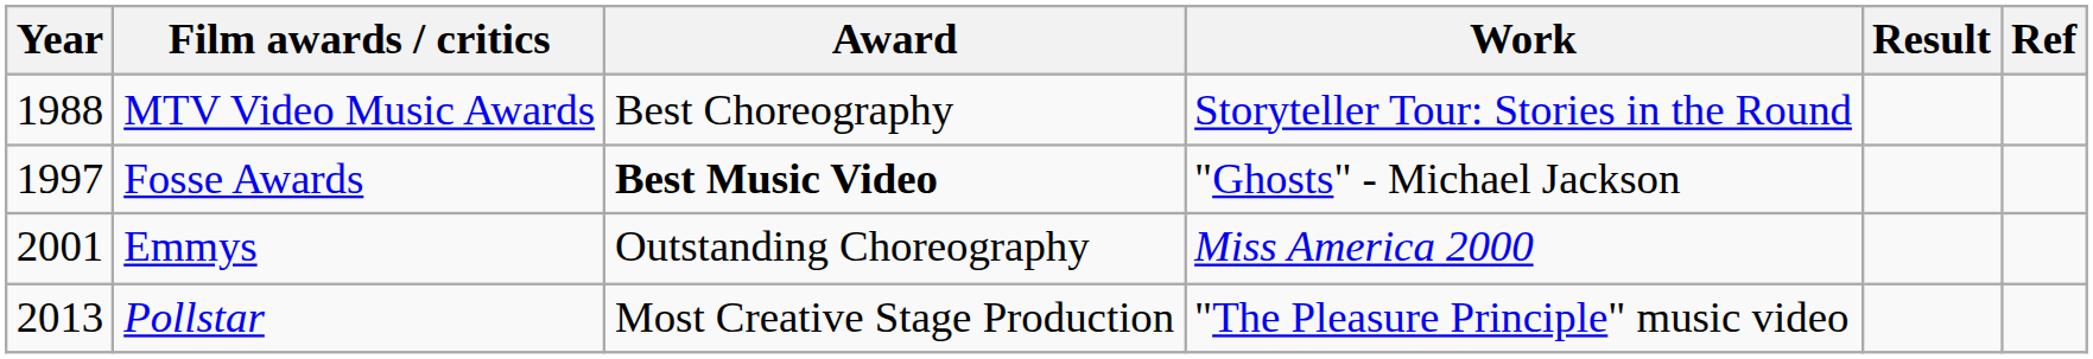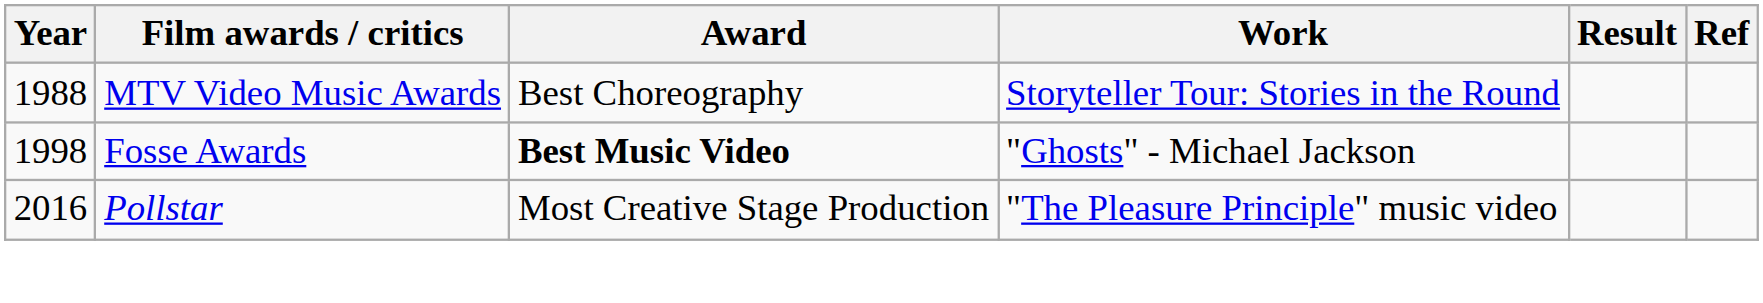Fosse Awards | Year: 1997 -> 1998
- row: 2001 | Emmys | Outstanding Choreography | Miss America 2000
Pollstar | Year: 2013 -> 2016
